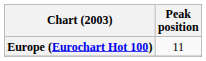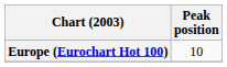Europe (Eurochart Hot 100) | Peak position: 11 -> 10
